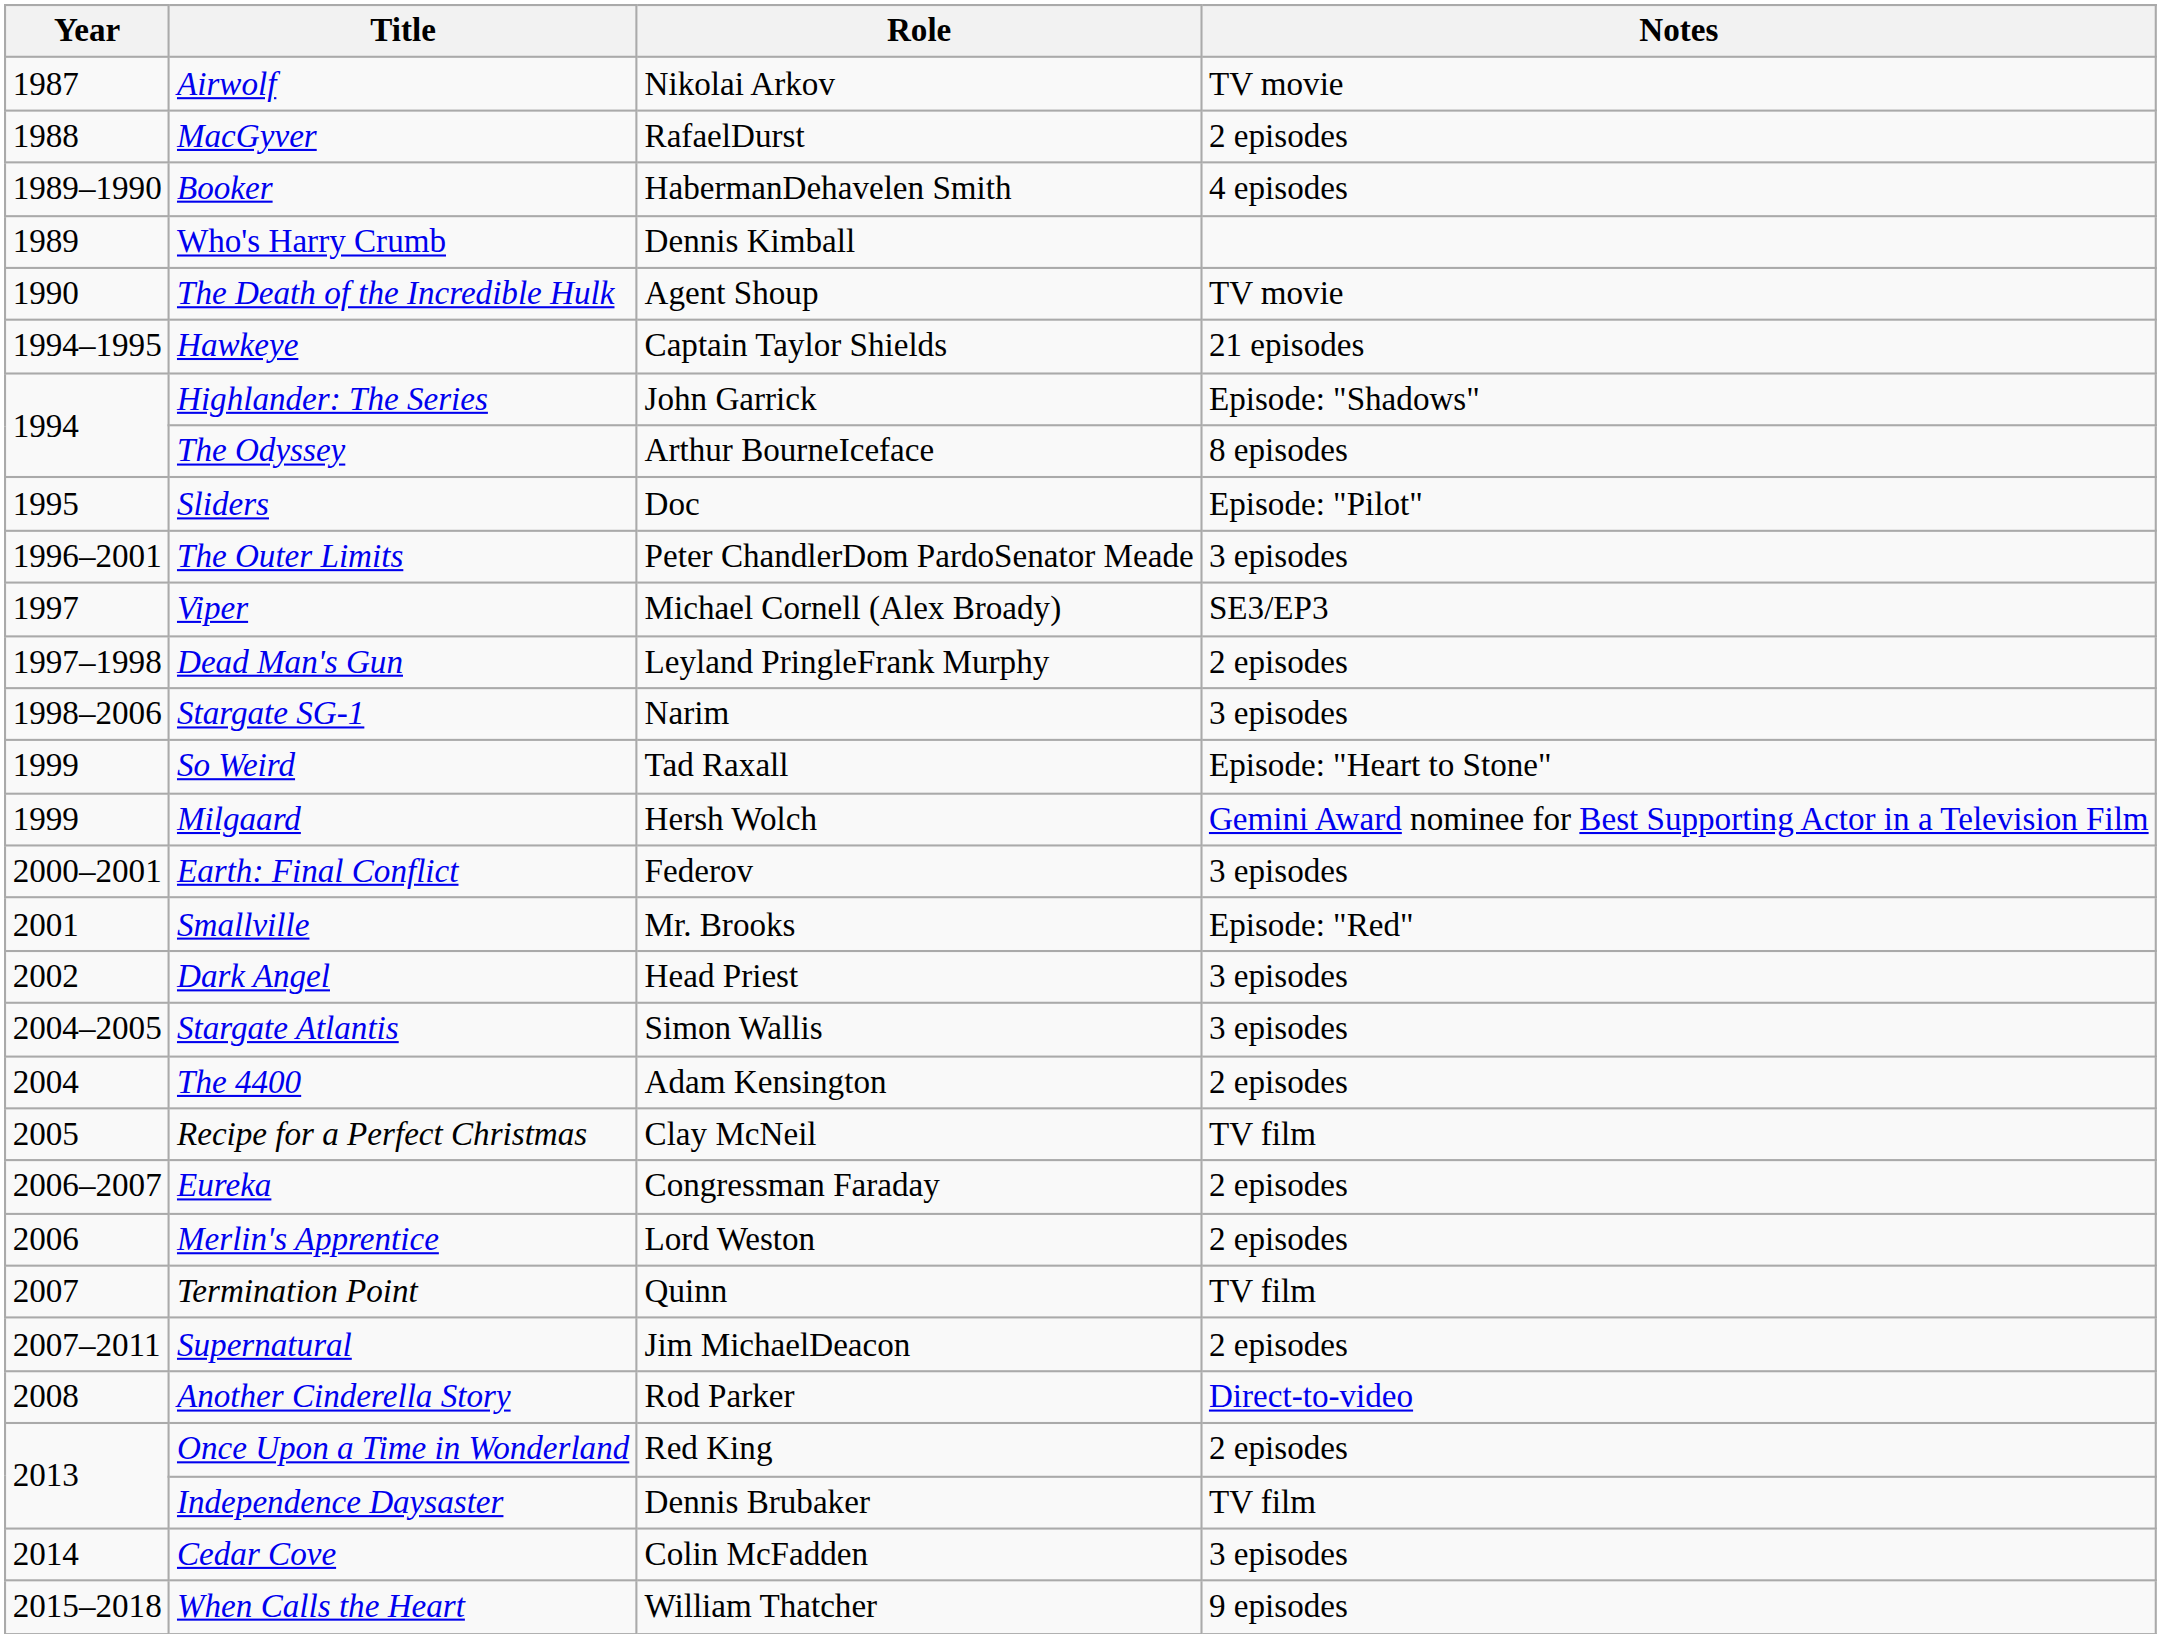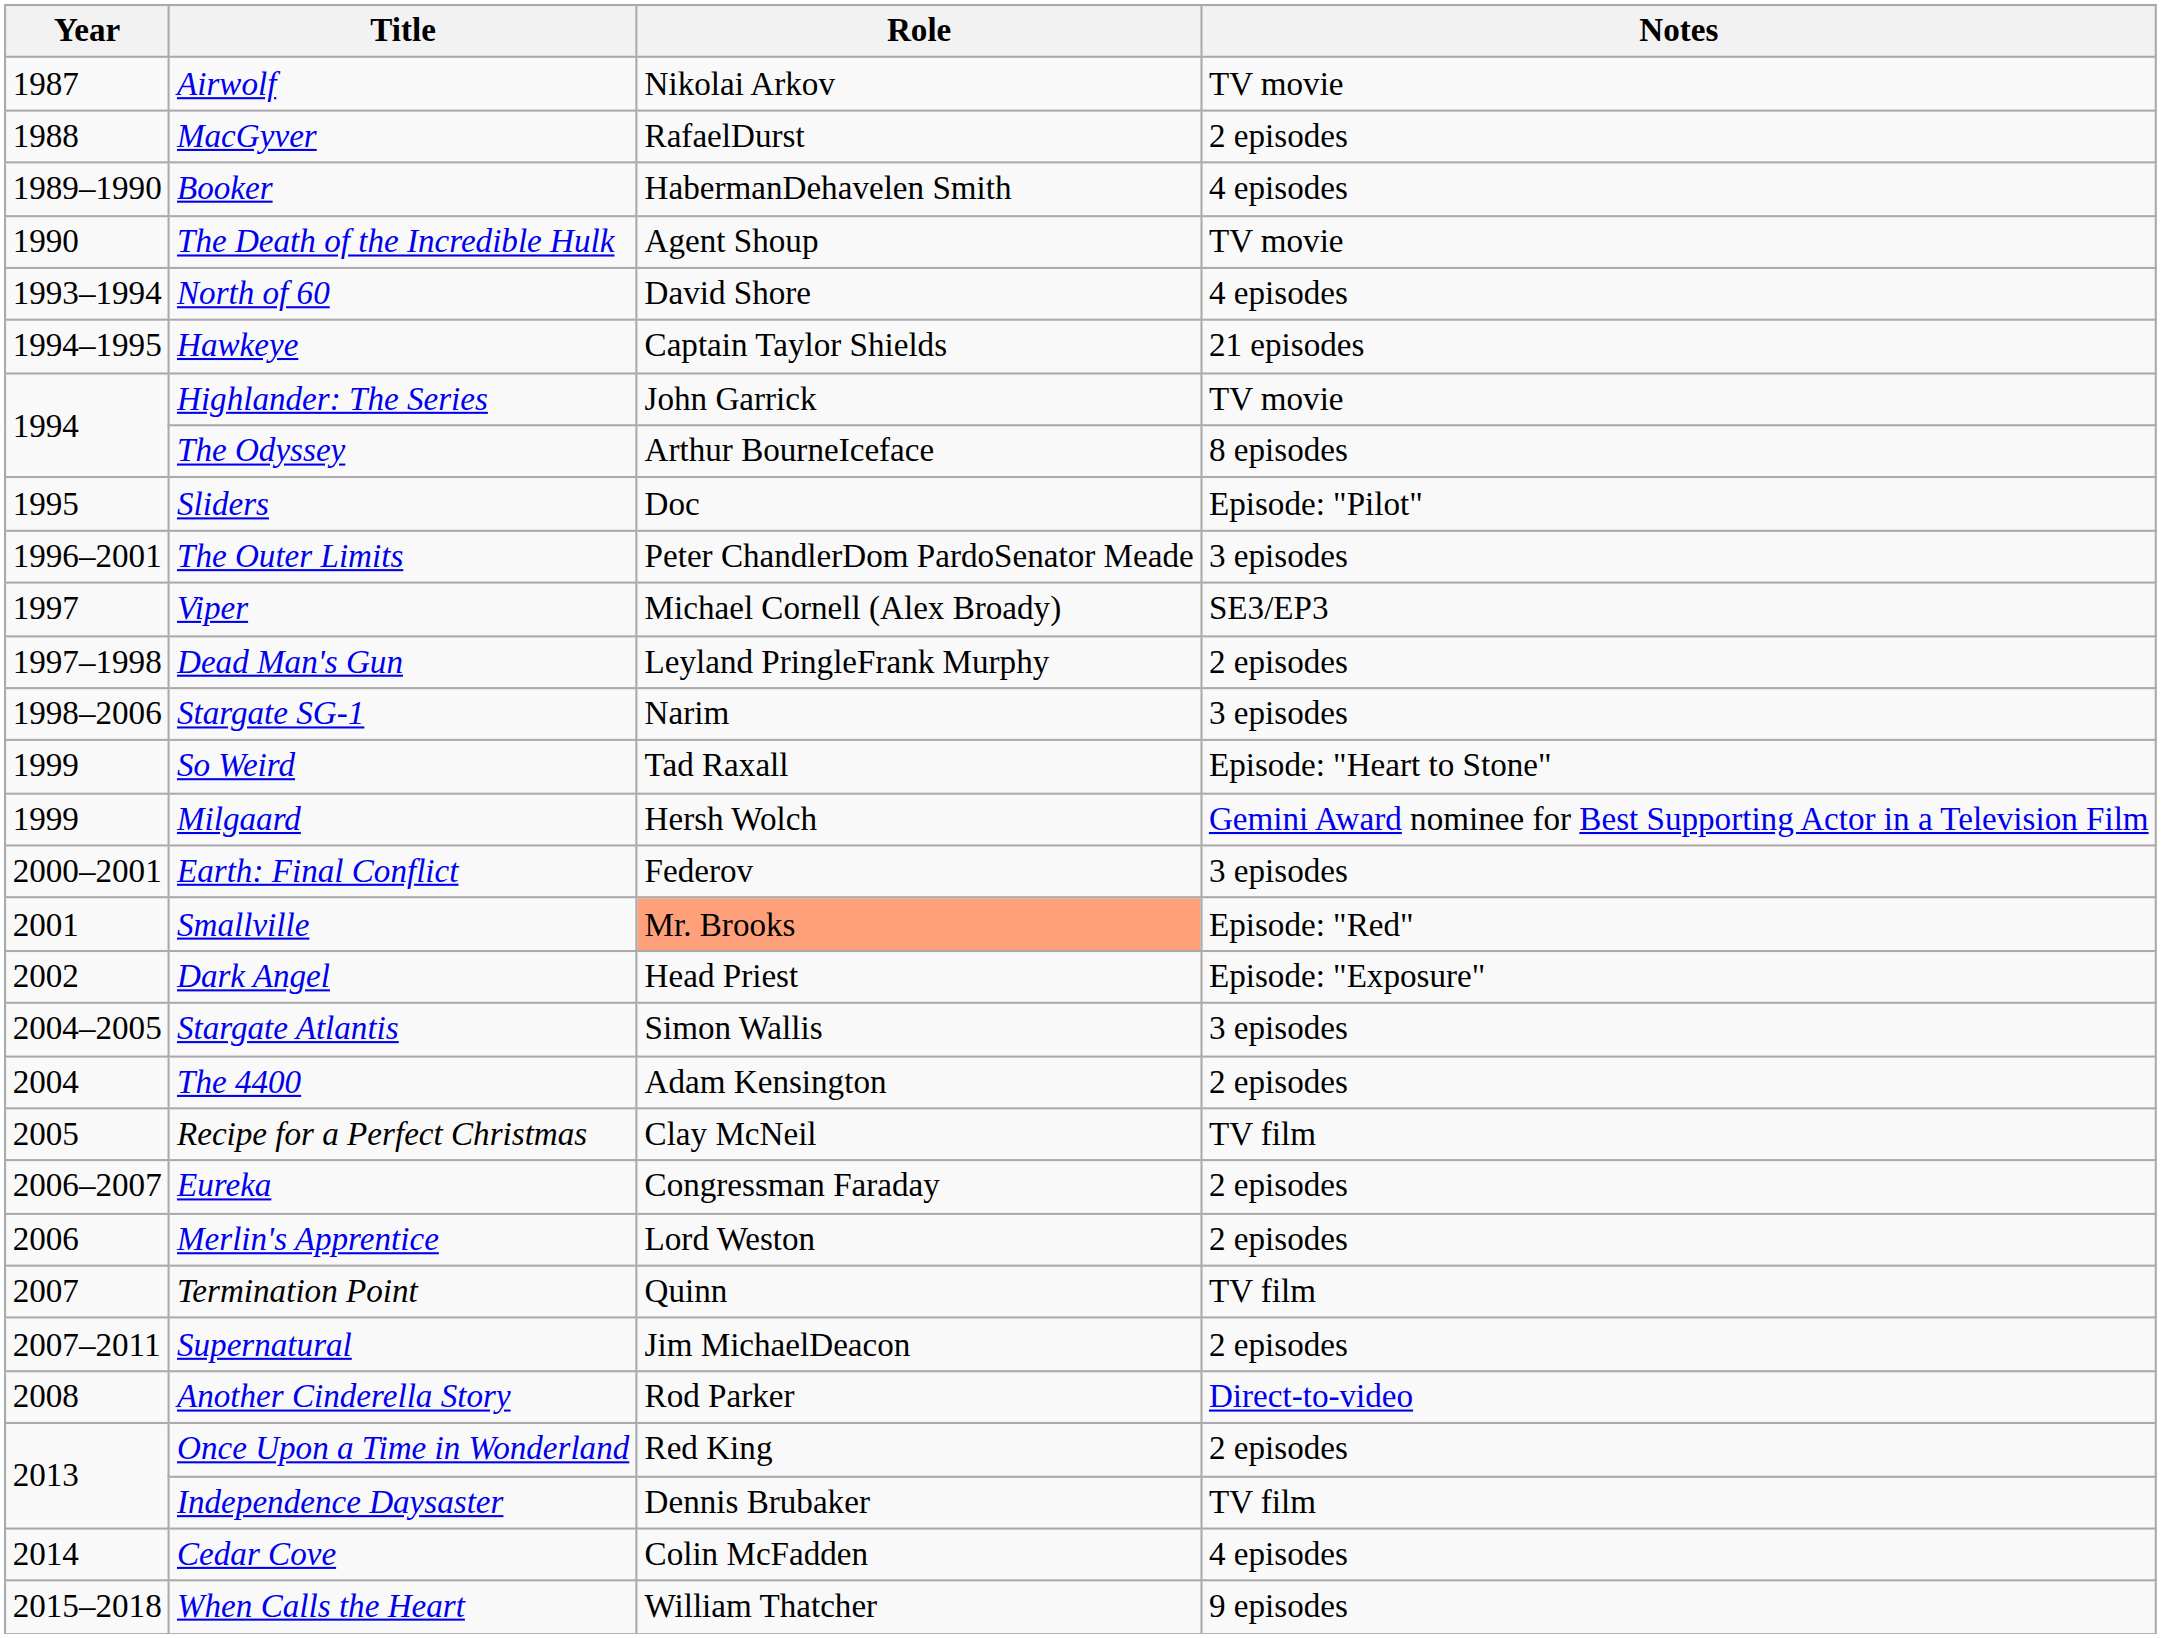- row: 1989 | Who's Harry Crumb | Dennis Kimball
+ row: 1993–1994 | North of 60 | David Shore | 4 episodes
Highlander: The Series | Notes: Episode: "Shadows" -> TV movie
Smallville | Role: no background -> lightsalmon background
Dark Angel | Notes: 3 episodes -> Episode: "Exposure"
Cedar Cove | Notes: 3 episodes -> 4 episodes
